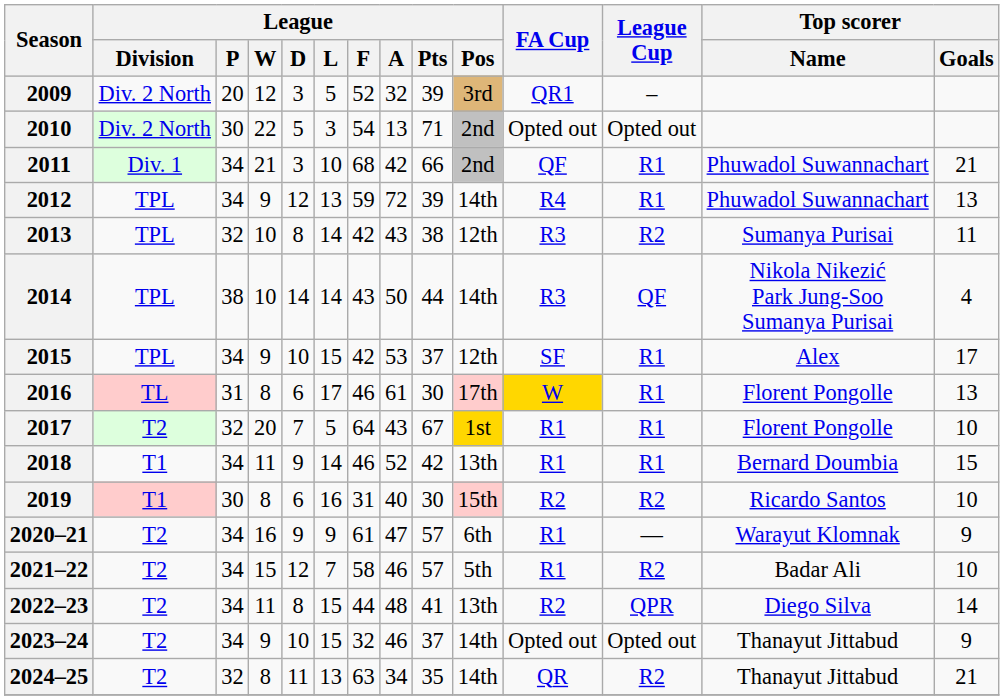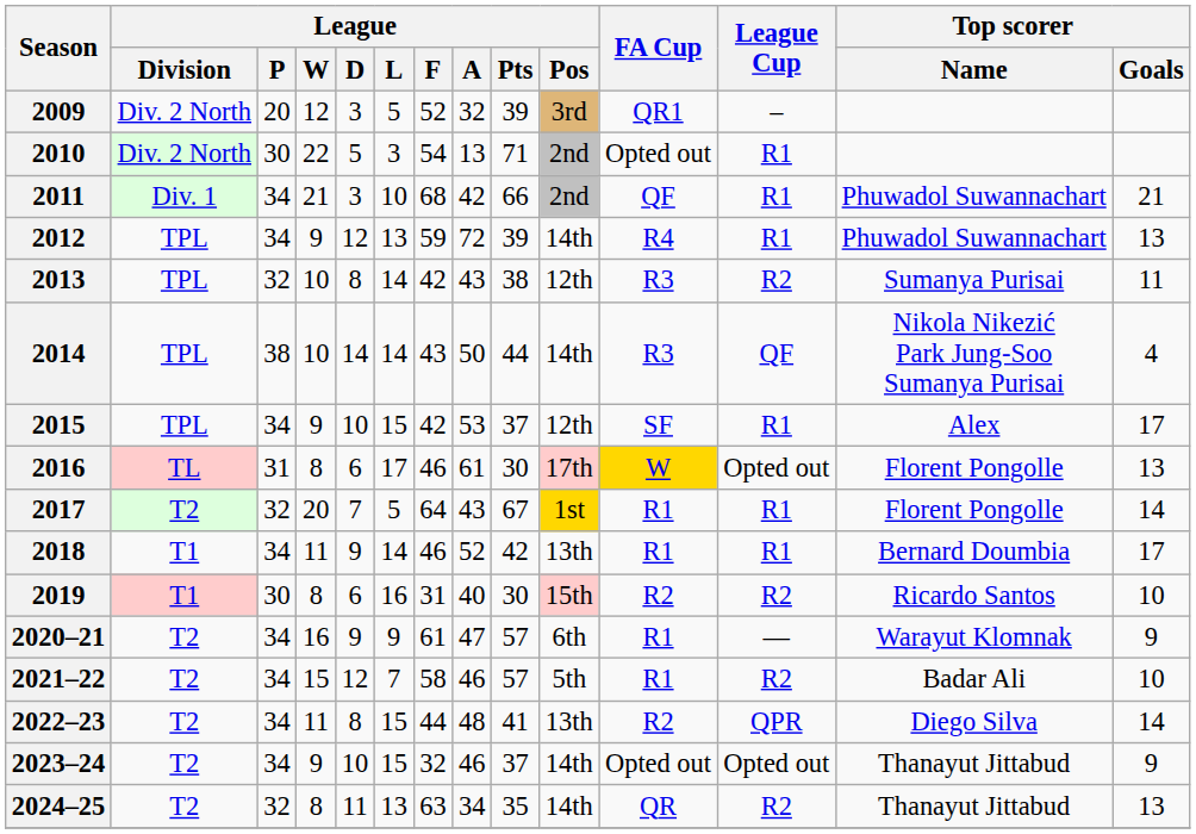2010 | League Cup: Opted out -> R1
2016 | League Cup: R1 -> Opted out
2017 | Top scorer / Goals: 10 -> 14
2018 | Top scorer / Goals: 15 -> 17
2024–25 | Top scorer / Goals: 21 -> 13
